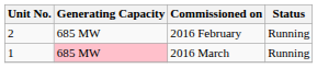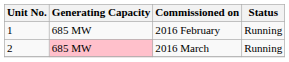2016 February | Unit No.: 2 -> 1
2016 March | Unit No.: 1 -> 2
